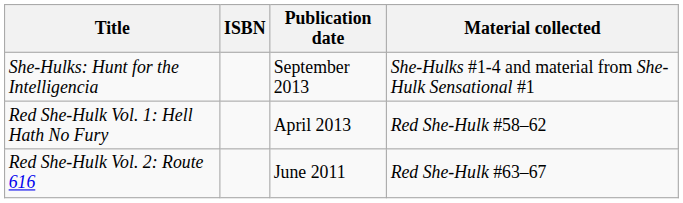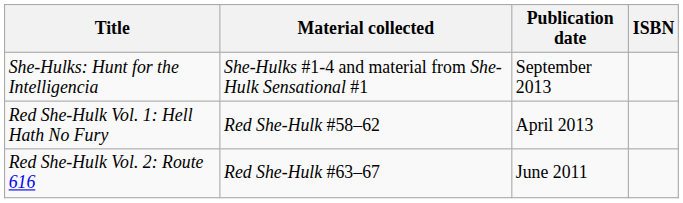columns swapped: Material collected <-> ISBN
